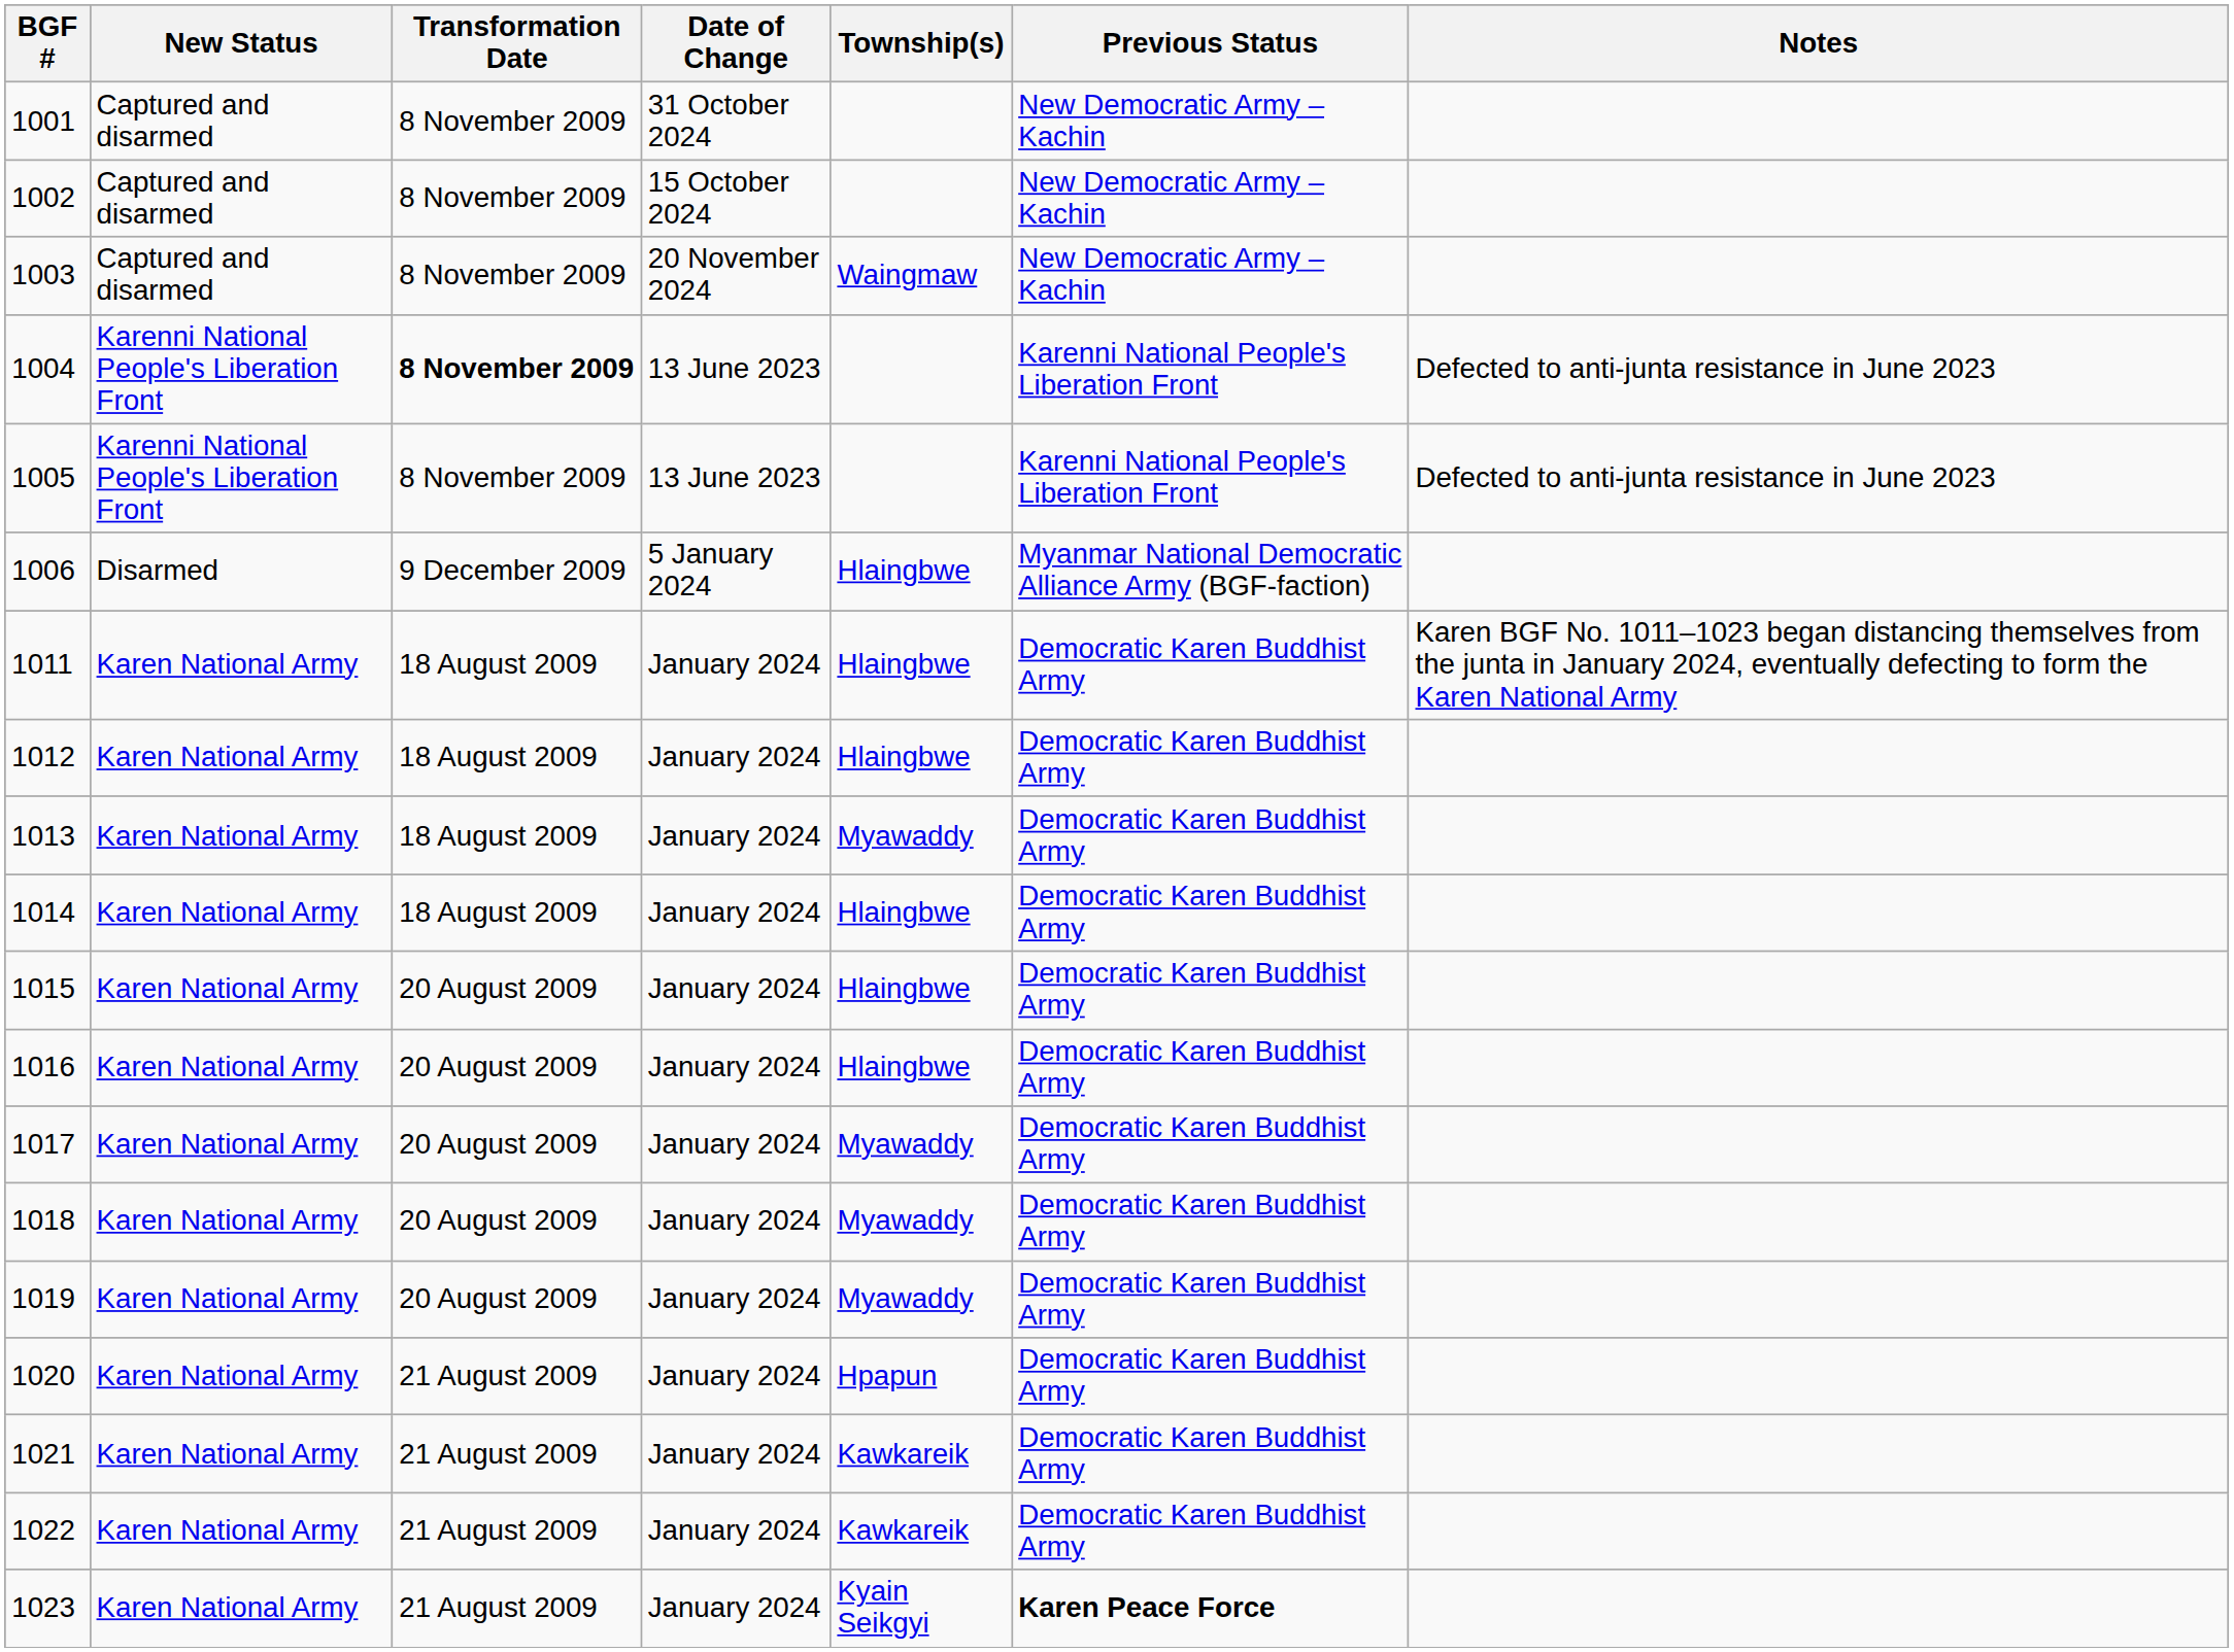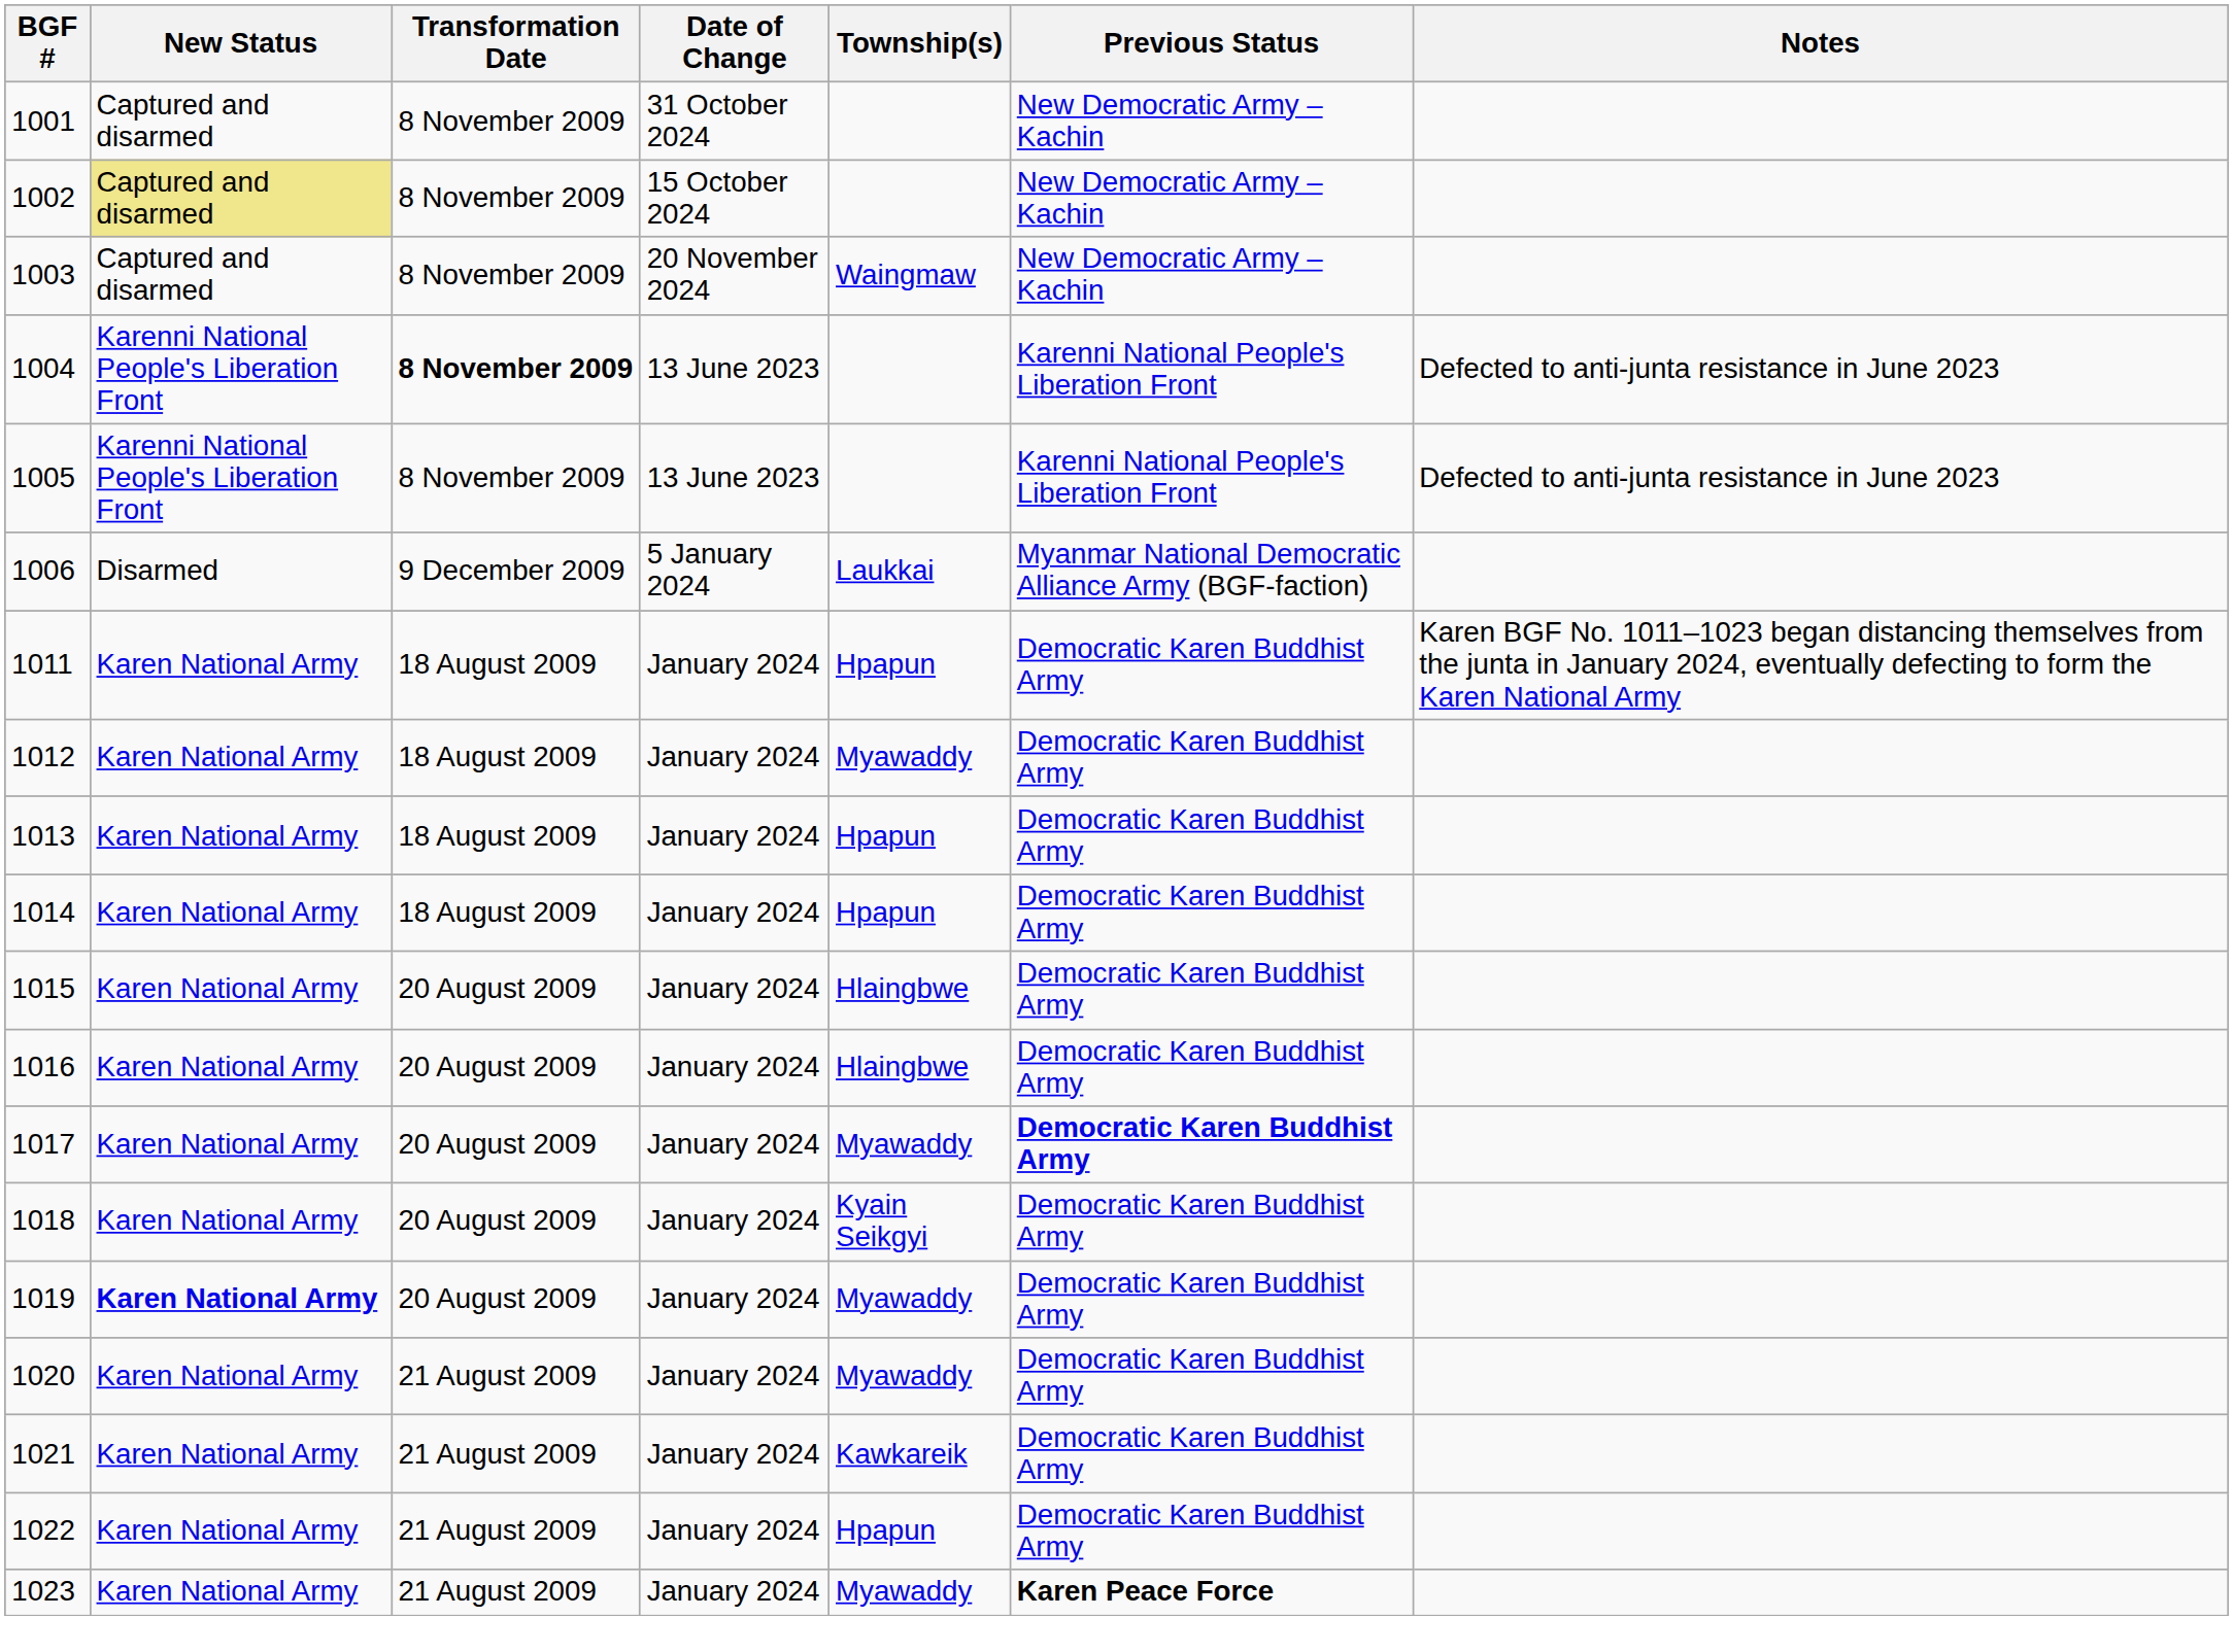1002 | New Status: no background -> khaki background
1006 | Township(s): Hlaingbwe -> Laukkai
1011 | Township(s): Hlaingbwe -> Hpapun
1012 | Township(s): Hlaingbwe -> Myawaddy
1013 | Township(s): Myawaddy -> Hpapun
1014 | Township(s): Hlaingbwe -> Hpapun
1017 | Previous Status: normal -> bold
1018 | Township(s): Myawaddy -> Kyain Seikgyi
1019 | New Status: normal -> bold
1020 | Township(s): Hpapun -> Myawaddy
1022 | Township(s): Kawkareik -> Hpapun
1023 | Township(s): Kyain Seikgyi -> Myawaddy
